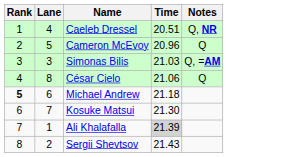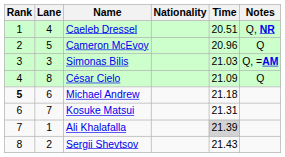+ column: Nationality
César Cielo | Time: 21.06 -> 21.09
Kosuke Matsui | Time: 21.30 -> 21.31
